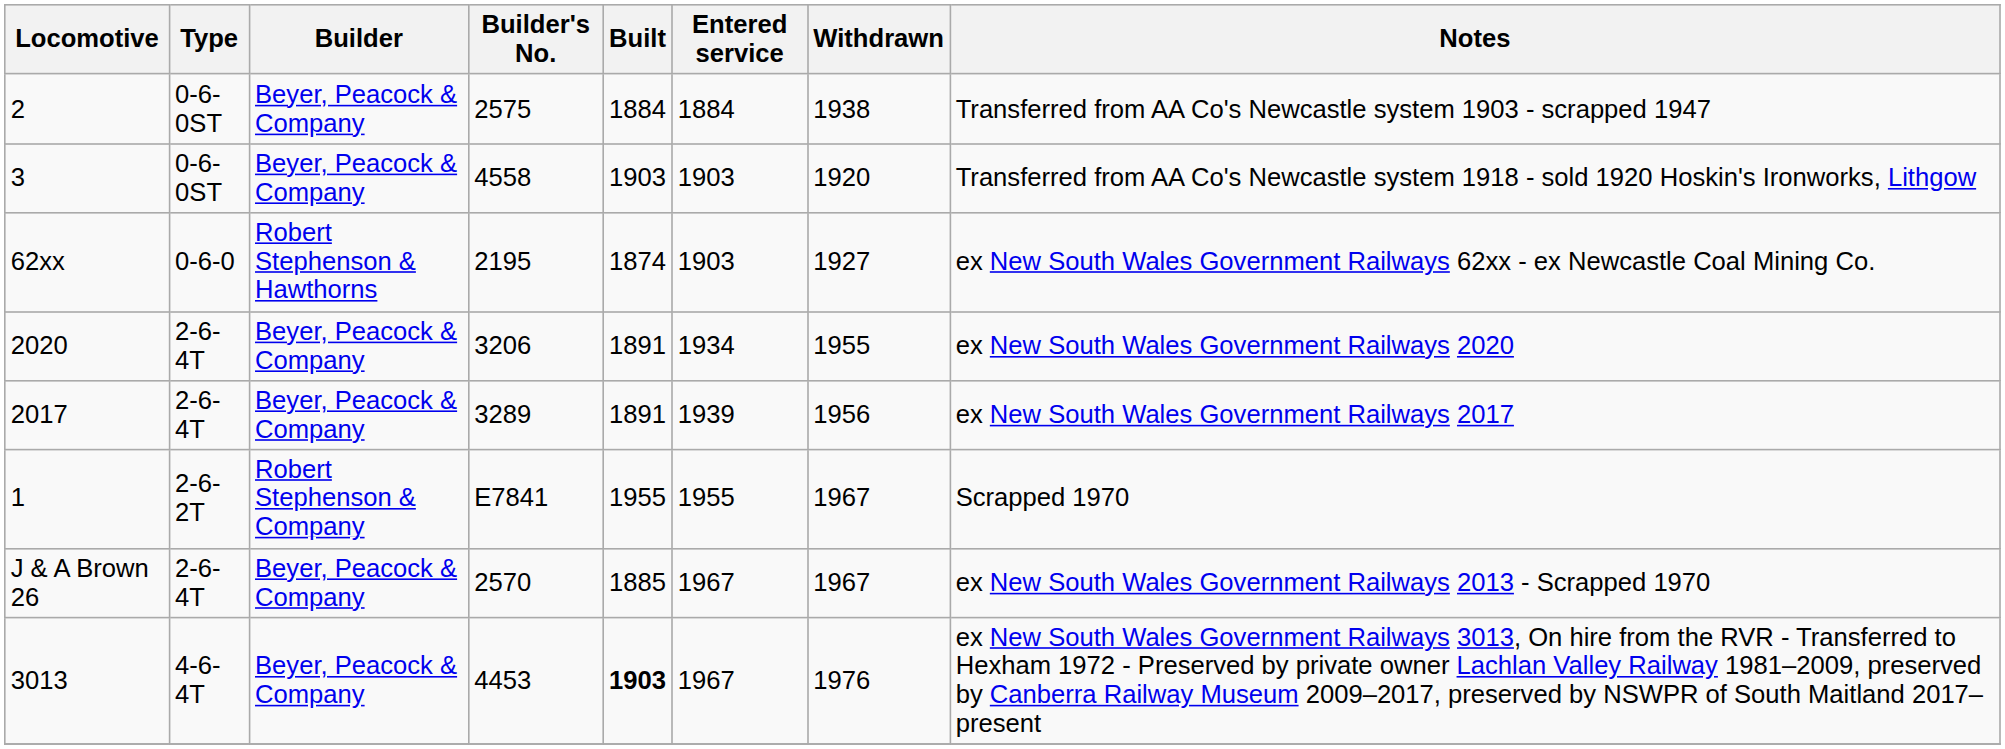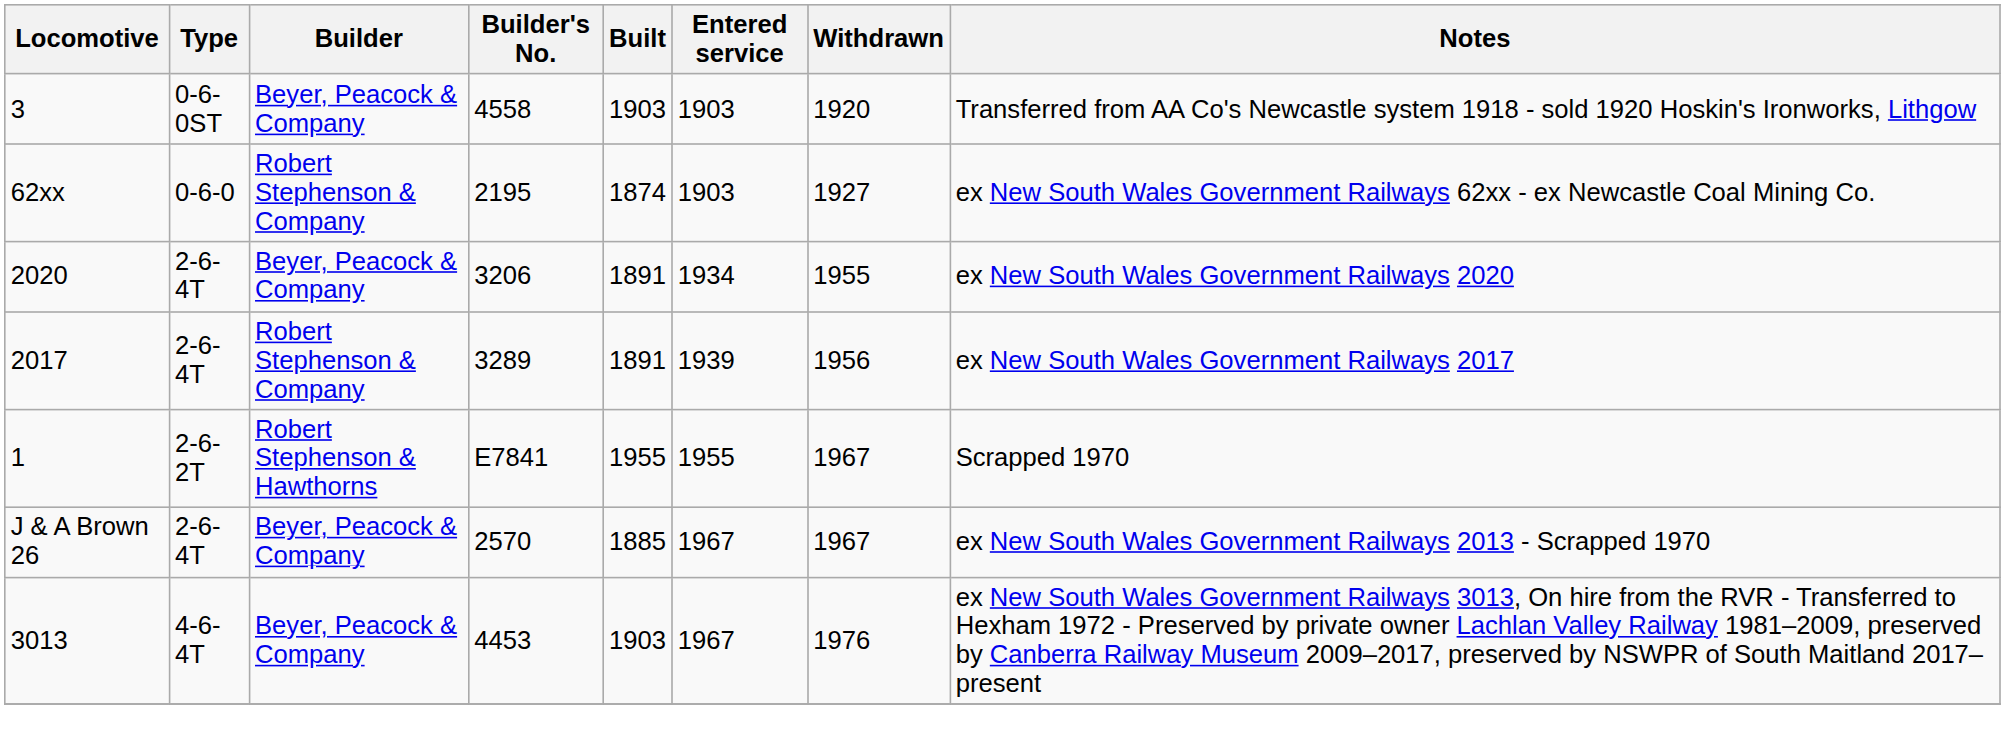- row: 2 | 0-6-0ST | Beyer, Peacock & Company | 2575 | 1884 | 1884 | 1938 | Transferred from AA Co's Newcastle system 1903 - scrapped 1947
62xx | Builder: Robert Stephenson & Hawthorns -> Robert Stephenson & Company
2017 | Builder: Beyer, Peacock & Company -> Robert Stephenson & Company
1 | Builder: Robert Stephenson & Company -> Robert Stephenson & Hawthorns
3013 | Built: bold -> normal
